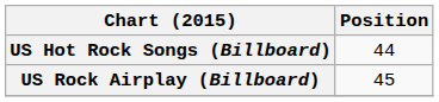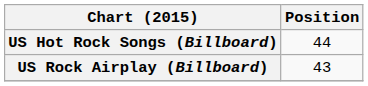US Rock Airplay (Billboard) | Position: 45 -> 43
